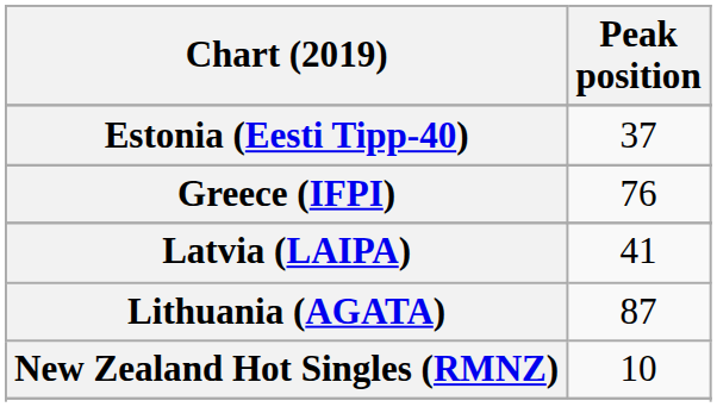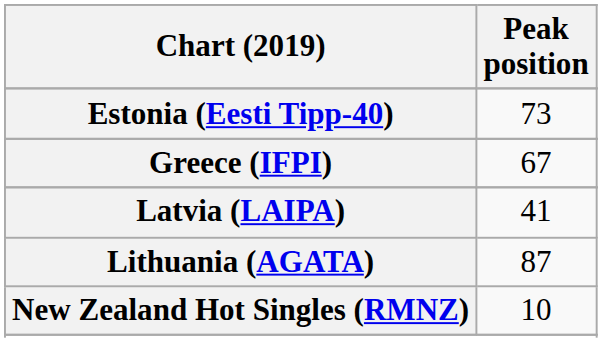Estonia (Eesti Tipp-40) | Peak position: 37 -> 73
Greece (IFPI) | Peak position: 76 -> 67
